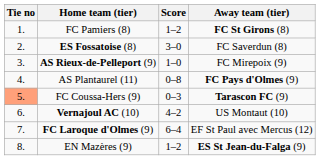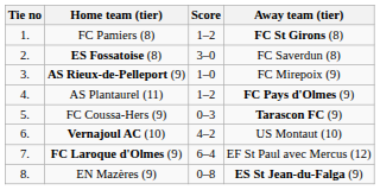AS Plantaurel (11) | Score: 0–8 -> 1–2
FC Coussa-Hers (9) | Tie no: lightsalmon background -> no background
EN Mazères (9) | Score: 1–2 -> 0–8
